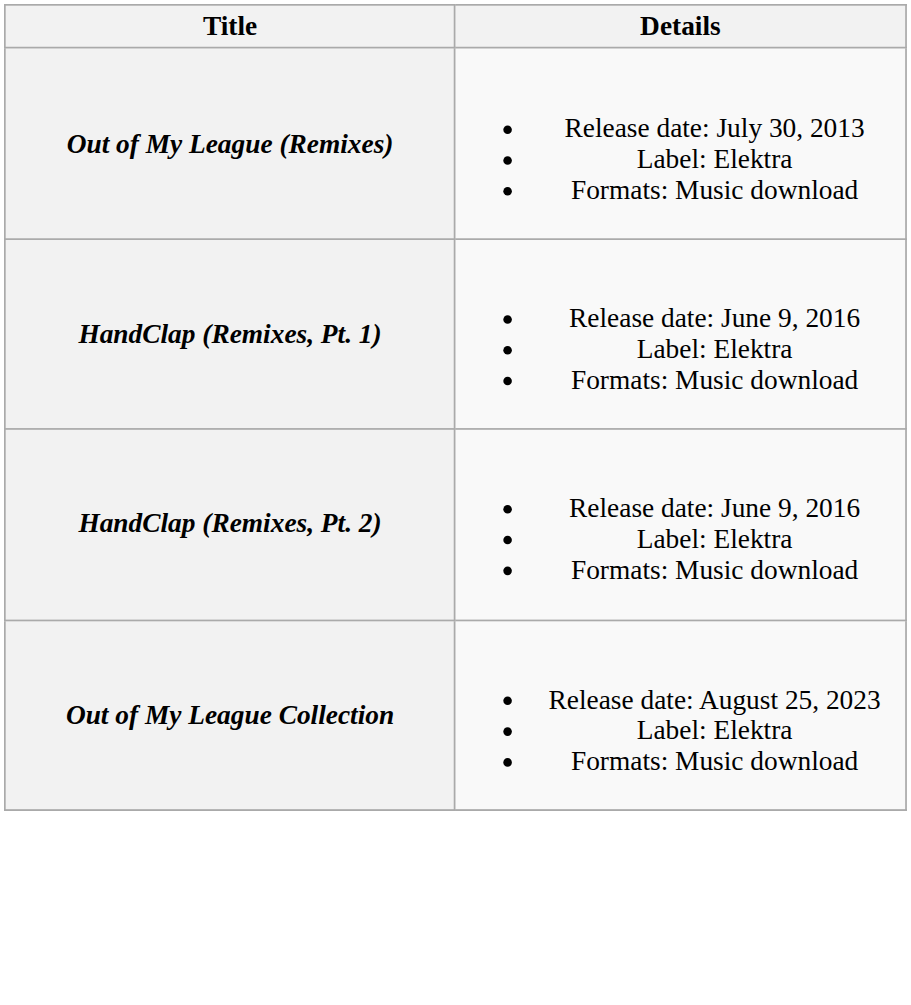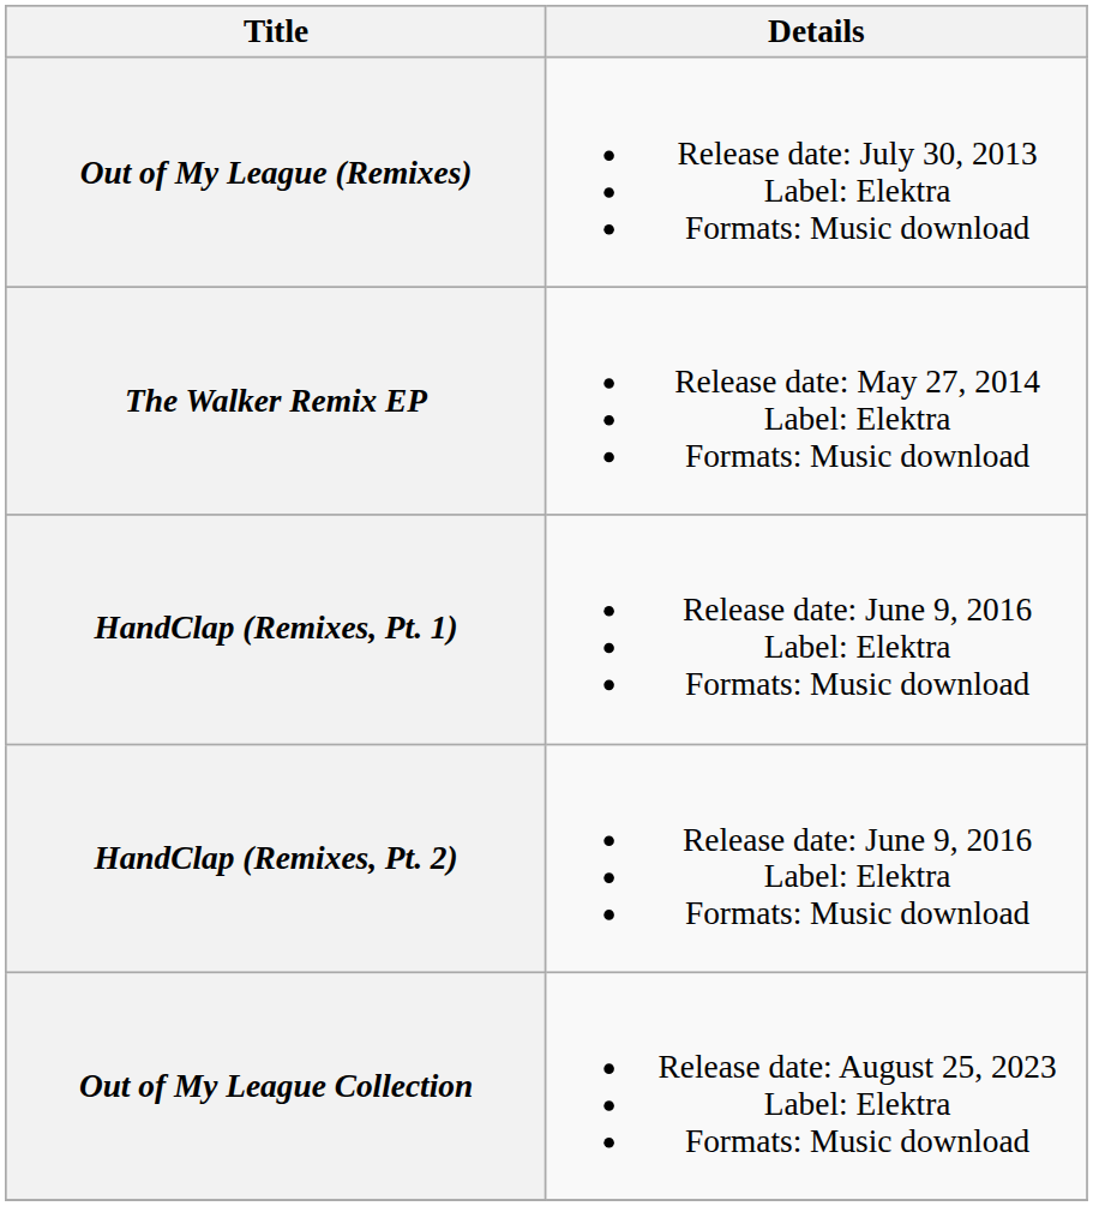+ row: The Walker Remix EP | Release date: May 27, 2014 Label: Elektra Formats: Music download
